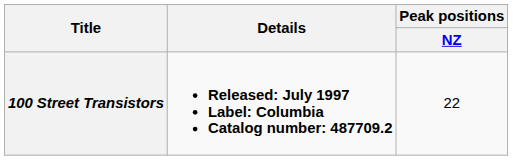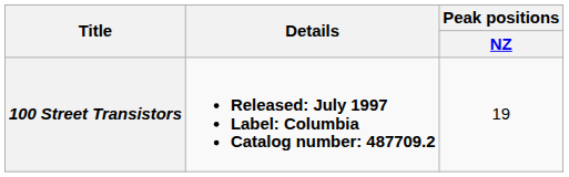100 Street Transistors | Peak positions / NZ: 22 -> 19
